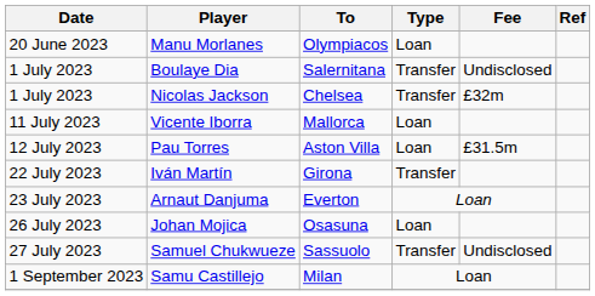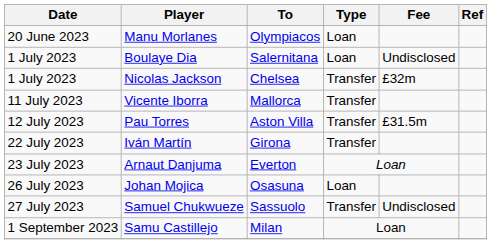Boulaye Dia | Type: Transfer -> Loan
Vicente Iborra | Type: Loan -> Transfer
Pau Torres | Type: Loan -> Transfer
